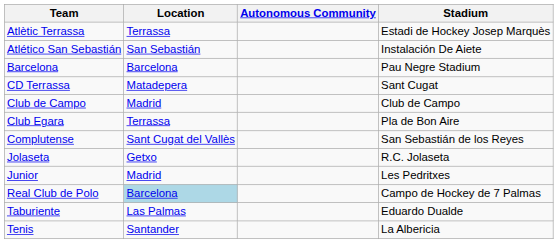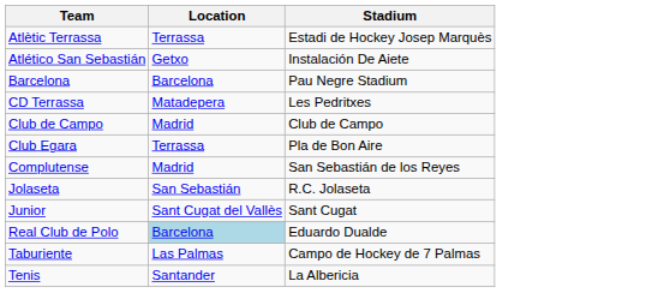- column: Autonomous Community
Atlético San Sebastián | Location: San Sebastián -> Getxo
CD Terrassa | Stadium: Sant Cugat -> Les Pedritxes
Complutense | Location: Sant Cugat del Vallès -> Madrid
Jolaseta | Location: Getxo -> San Sebastián
Junior | Location: Madrid -> Sant Cugat del Vallès
Junior | Stadium: Les Pedritxes -> Sant Cugat
Real Club de Polo | Stadium: Campo de Hockey de 7 Palmas -> Eduardo Dualde
Taburiente | Stadium: Eduardo Dualde -> Campo de Hockey de 7 Palmas
